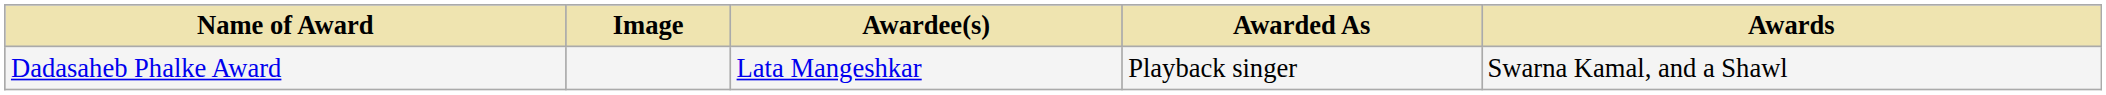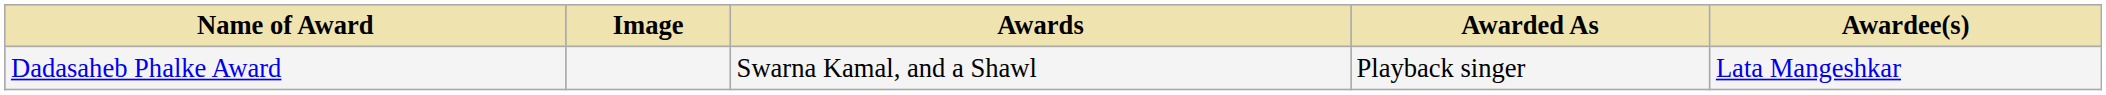columns swapped: Awardee(s) <-> Awards
